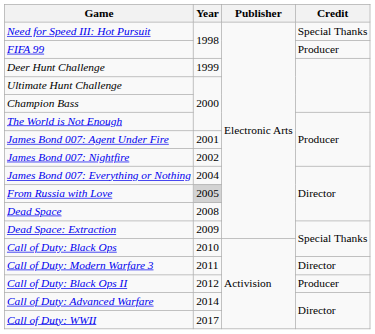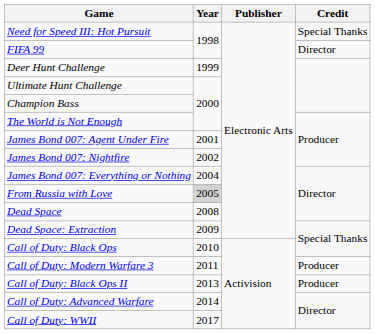FIFA 99 | Credit: Producer -> Director
Call of Duty: Modern Warfare 3 | Credit: Director -> Producer
Call of Duty: Black Ops II | Year: 2012 -> 2013
